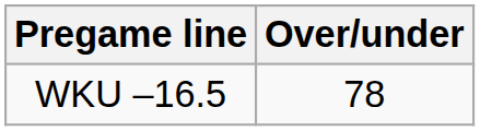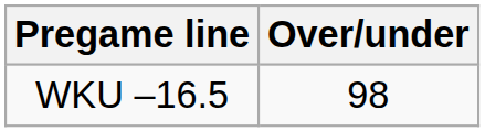WKU –16.5 | Over/under: 78 -> 98
